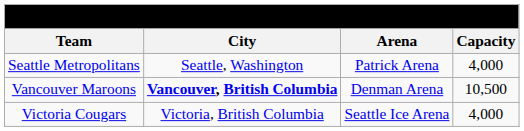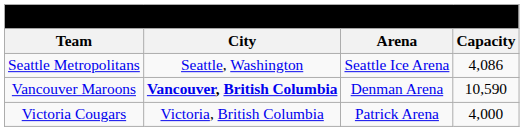Seattle Metropolitans | Arena: Patrick Arena -> Seattle Ice Arena
Seattle Metropolitans | Capacity: 4,000 -> 4,086
Vancouver Maroons | Capacity: 10,500 -> 10,590
Victoria Cougars | Arena: Seattle Ice Arena -> Patrick Arena
